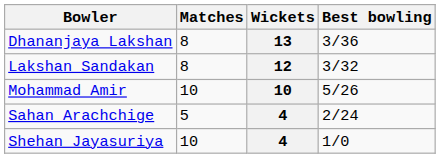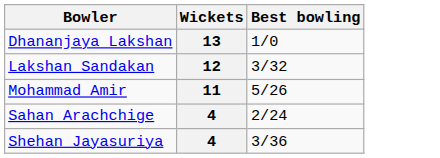- column: Matches | 8 | 8 | 10 | 5 | 10
Dhananjaya Lakshan | Best bowling: 3/36 -> 1/0
Mohammad Amir | Wickets: 10 -> 11
Shehan Jayasuriya | Best bowling: 1/0 -> 3/36
